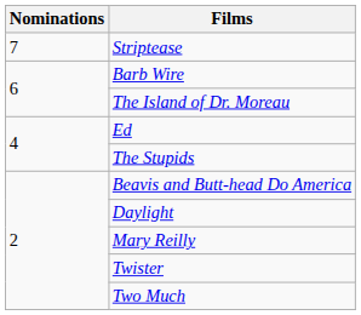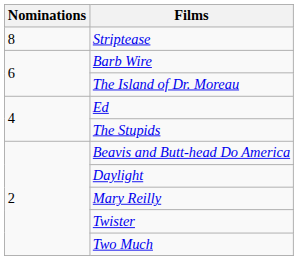Striptease | Nominations: 7 -> 8
